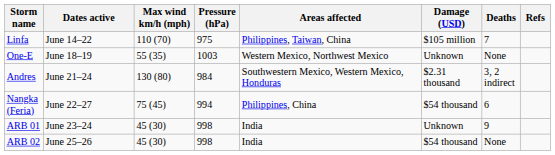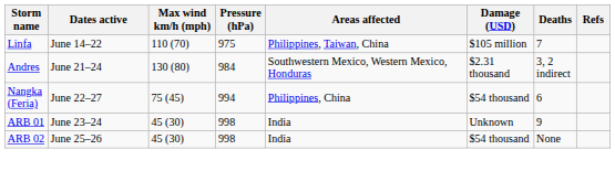- row: One-E | June 18–19 | 55 (35) | 1003 | Western Mexico, Northwest Mexico | Unknown | None
